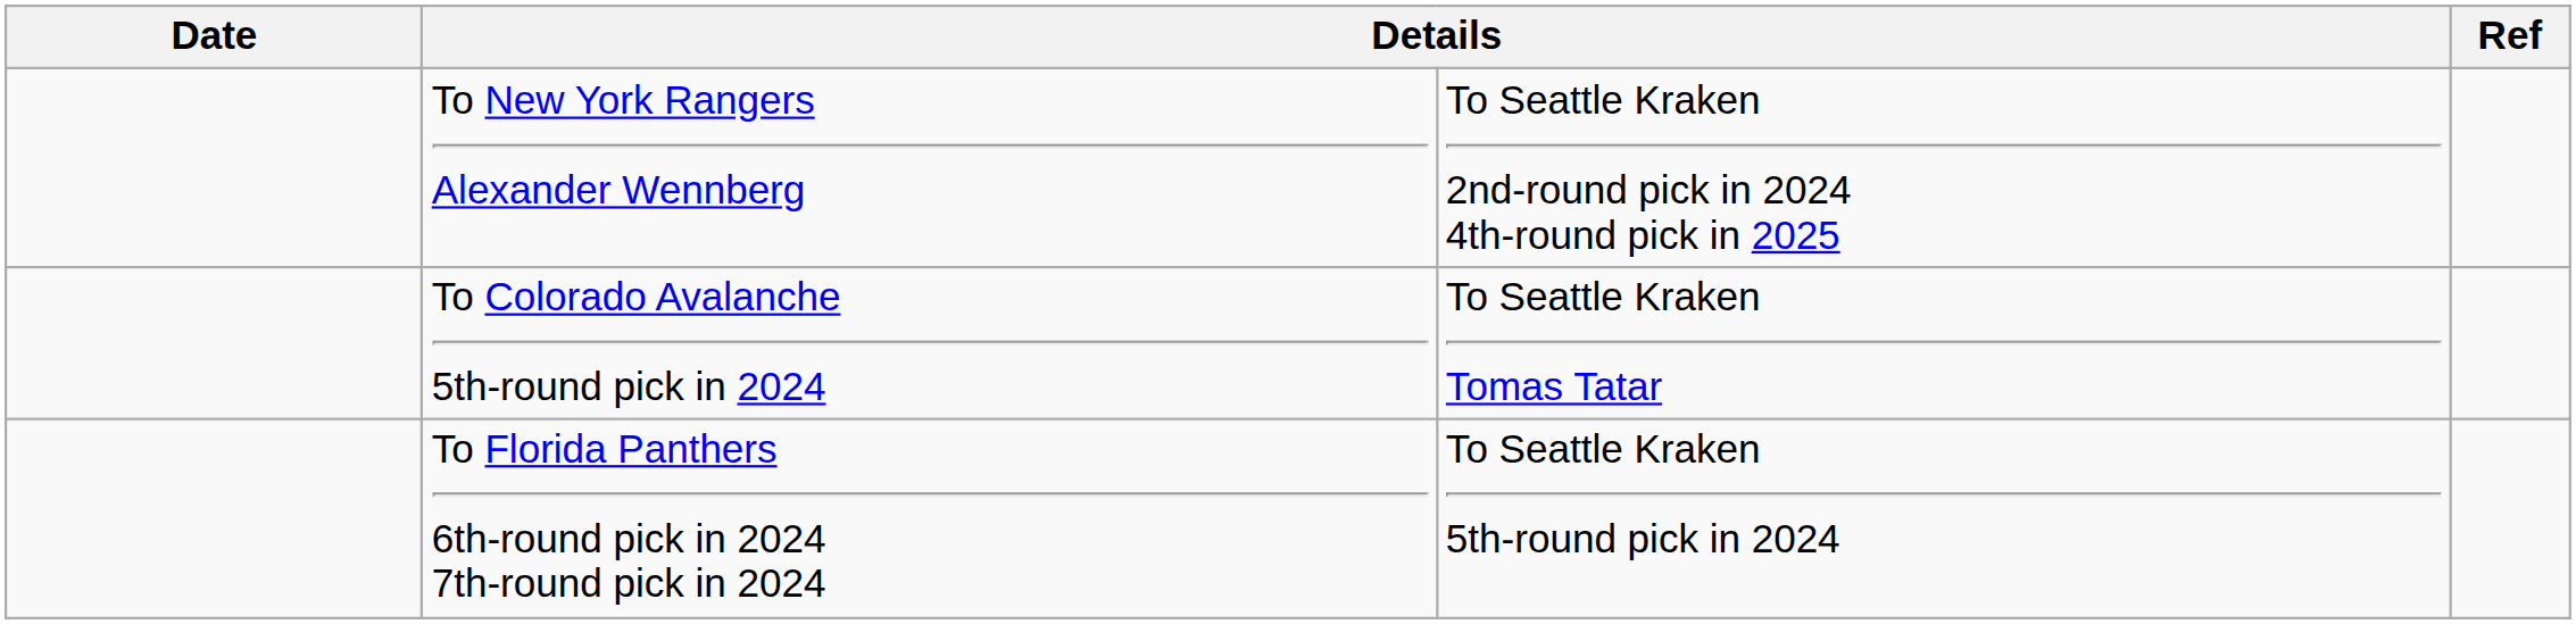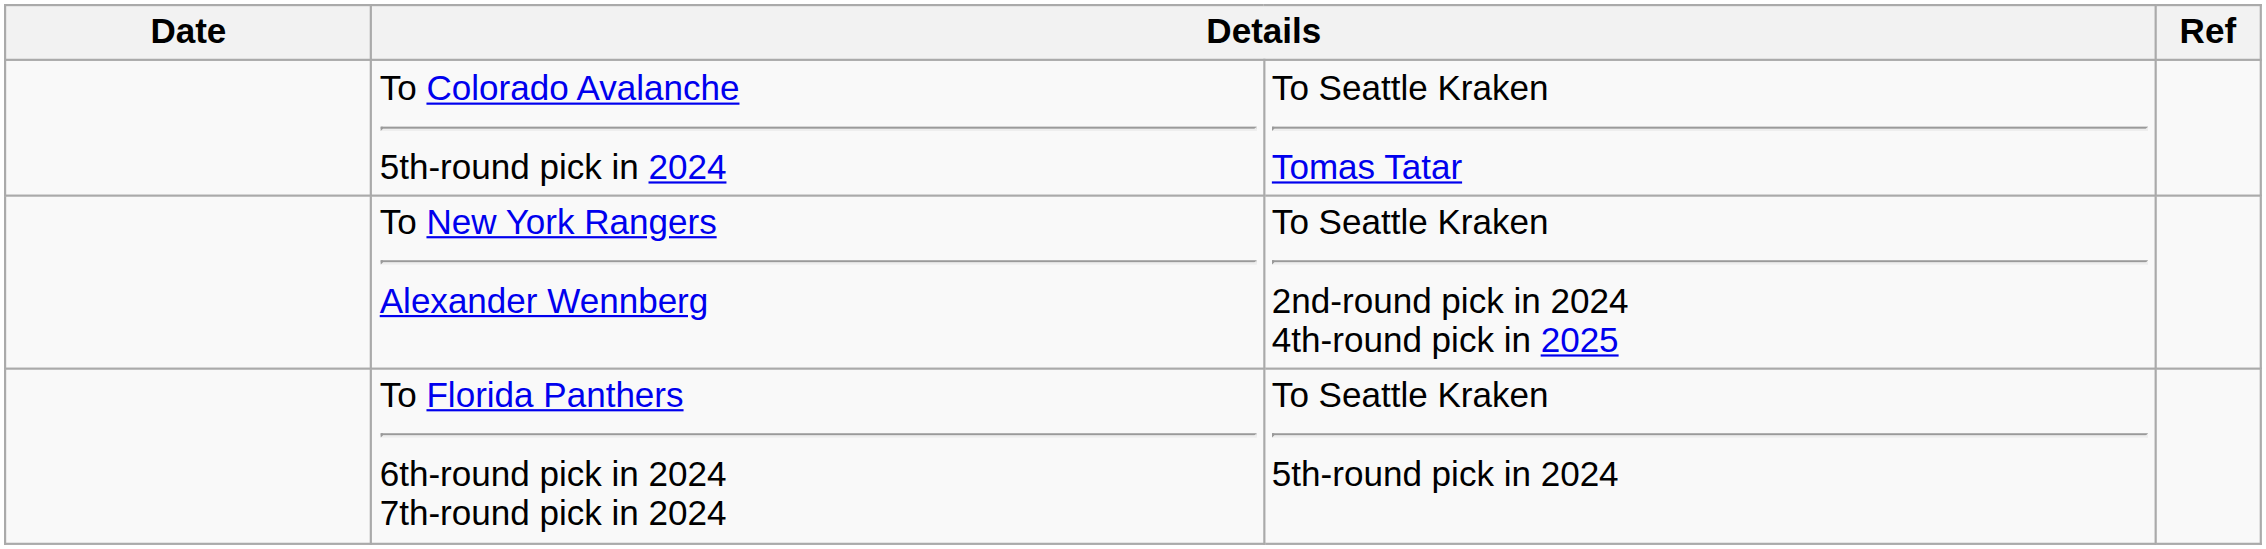rows swapped: To Colorado Avalanche 5th-round pick in 2024 <-> To New York Rangers Alexander Wennberg
